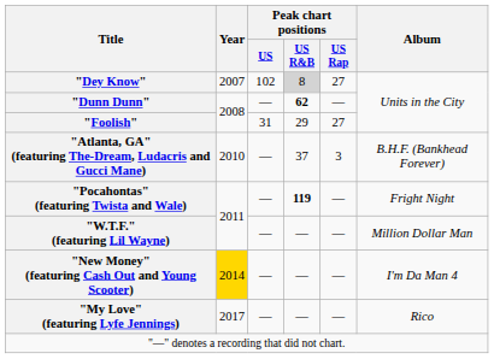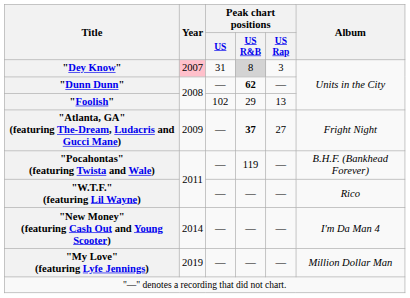"Dey Know" | Year: no background -> pink background
"Dey Know" | Peak chart positions / US: 102 -> 31
"Dey Know" | Peak chart positions / US Rap: 27 -> 3
"Foolish" | Peak chart positions / US: 31 -> 102
"Foolish" | Peak chart positions / US Rap: 27 -> 13
"Atlanta, GA" (featuring The-Dream, Ludacris and Gucci Mane) | Year: 2010 -> 2009
"Atlanta, GA" (featuring The-Dream, Ludacris and Gucci Mane) | Peak chart positions / US R&B: normal -> bold
"Atlanta, GA" (featuring The-Dream, Ludacris and Gucci Mane) | Peak chart positions / US Rap: 3 -> 27
"Atlanta, GA" (featuring The-Dream, Ludacris and Gucci Mane) | Album: B.H.F. (Bankhead Forever) -> Fright Night
"Pocahontas" (featuring Twista and Wale) | Peak chart positions / US R&B: bold -> normal
"Pocahontas" (featuring Twista and Wale) | Album: Fright Night -> B.H.F. (Bankhead Forever)
"W.T.F." (featuring Lil Wayne) | Album: Million Dollar Man -> Rico
"New Money" (featuring Cash Out and Young Scooter) | Year: gold background -> no background
"My Love" (featuring Lyfe Jennings) | Year: 2017 -> 2019
"My Love" (featuring Lyfe Jennings) | Album: Rico -> Million Dollar Man
